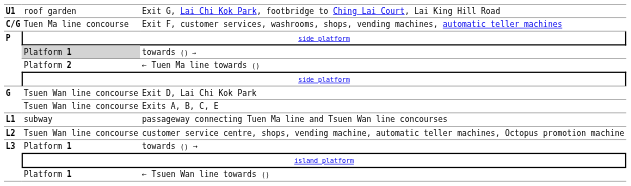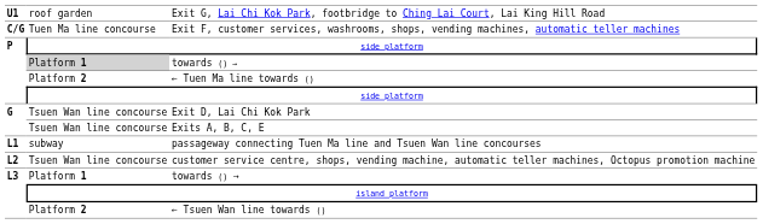← Tsuen Wan line towards () | column 2: Platform 1 -> Platform 2
